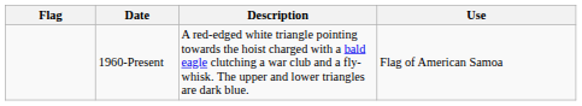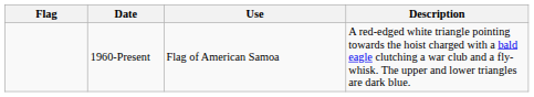columns swapped: Use <-> Description
